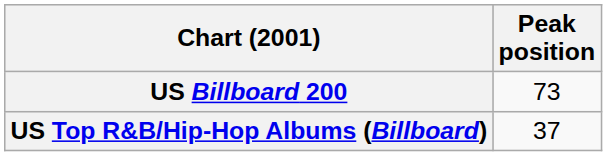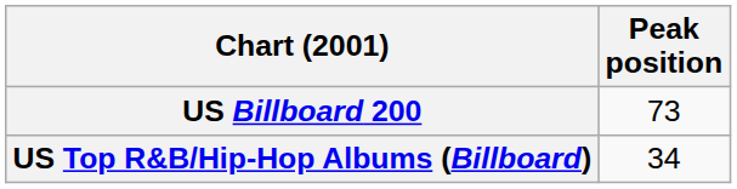US Top R&B/Hip-Hop Albums (Billboard) | Peak position: 37 -> 34
